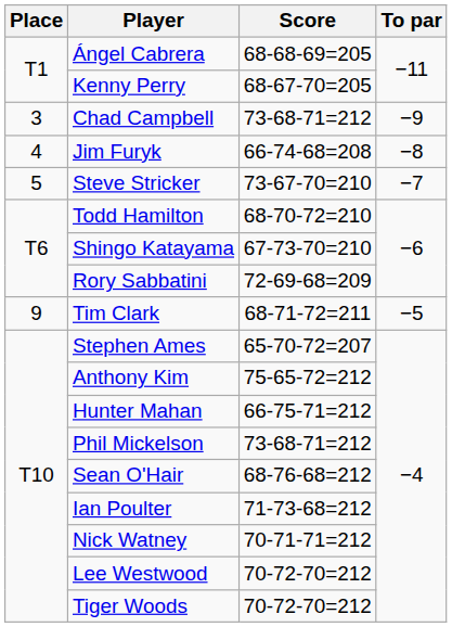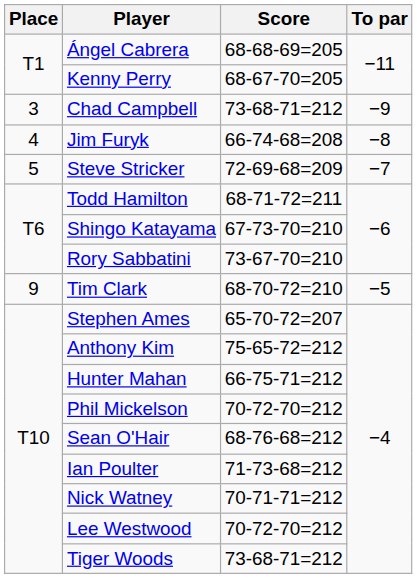Steve Stricker | Score: 73-67-70=210 -> 72-69-68=209
Todd Hamilton | Score: 68-70-72=210 -> 68-71-72=211
Rory Sabbatini | Score: 72-69-68=209 -> 73-67-70=210
Tim Clark | Score: 68-71-72=211 -> 68-70-72=210
Phil Mickelson | Score: 73-68-71=212 -> 70-72-70=212
Tiger Woods | Score: 70-72-70=212 -> 73-68-71=212
